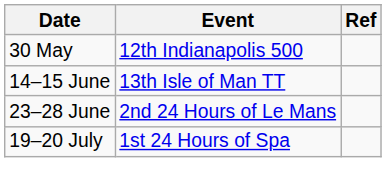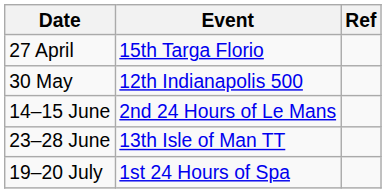+ row: 27 April | 15th Targa Florio
14–15 June | Event: 13th Isle of Man TT -> 2nd 24 Hours of Le Mans
23–28 June | Event: 2nd 24 Hours of Le Mans -> 13th Isle of Man TT
